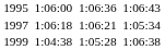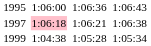1997 | column 3: no background -> pink background
1997 | column 7: 1:05:34 -> 1:06:38
1999 | column 7: 1:06:38 -> 1:05:34
